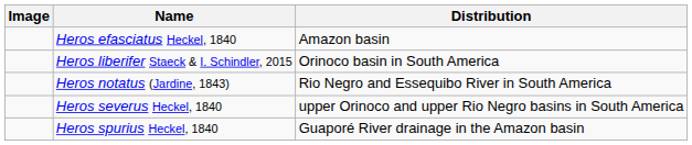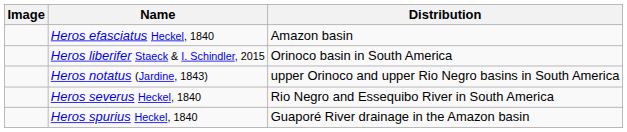Heros notatus (Jardine, 1843) | Distribution: Rio Negro and Essequibo River in South America -> upper Orinoco and upper Rio Negro basins in South America
Heros severus Heckel, 1840 | Distribution: upper Orinoco and upper Rio Negro basins in South America -> Rio Negro and Essequibo River in South America
